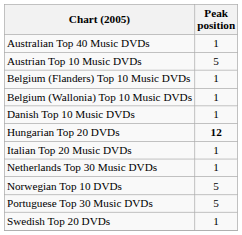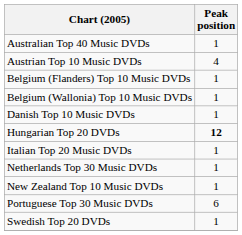Austrian Top 10 Music DVDs | Peak position: 5 -> 4
+ row: New Zealand Top 10 Music DVDs | 1
- row: Norwegian Top 10 DVDs | 5
Portuguese Top 30 Music DVDs | Peak position: 5 -> 6
